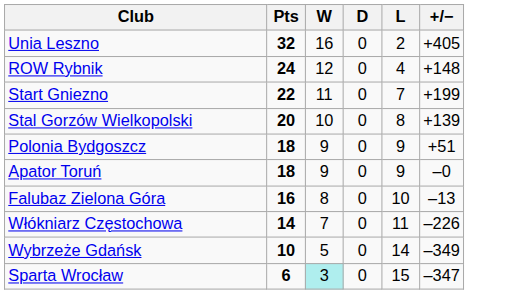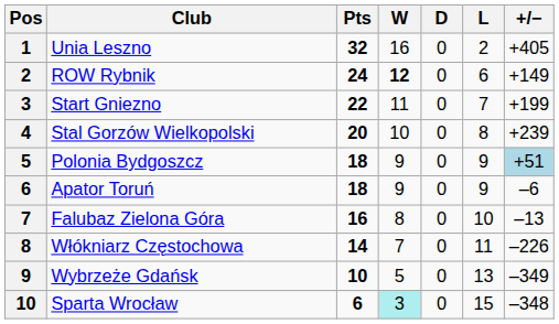+ column: Pos | 1 | 2 | 3 | 4 | 5 | 6 | 7 | 8 | 9 | 10
ROW Rybnik | W: normal -> bold
ROW Rybnik | L: 4 -> 6
ROW Rybnik | +/−: +148 -> +149
Stal Gorzów Wielkopolski | +/−: +139 -> +239
Polonia Bydgoszcz | +/−: no background -> lightblue background
Apator Toruń | +/−: –0 -> –6
Wybrzeże Gdańsk | L: 14 -> 13
Sparta Wrocław | +/−: –347 -> –348
